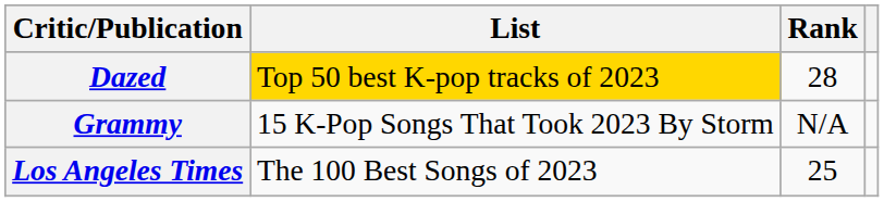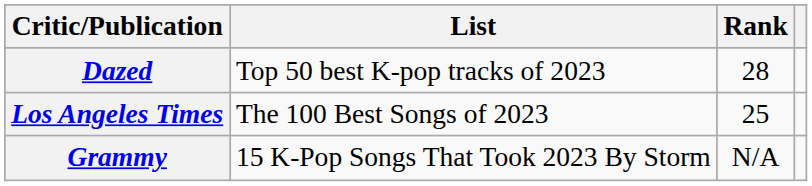Dazed | List: gold background -> no background
rows swapped: Grammy <-> Los Angeles Times
